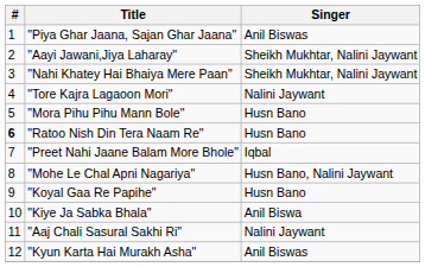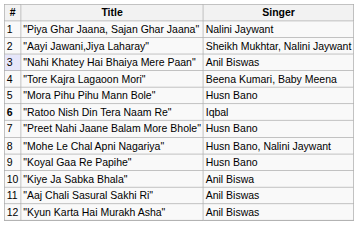"Piya Ghar Jaana, Sajan Ghar Jaana" | Singer: Anil Biswas -> Nalini Jaywant
"Nahi Khatey Hai Bhaiya Mere Paan" | #: no background -> lavender background
"Nahi Khatey Hai Bhaiya Mere Paan" | Singer: Sheikh Mukhtar, Nalini Jaywant -> Anil Biswas
"Tore Kajra Lagaoon Mori" | Singer: Nalini Jaywant -> Beena Kumari, Baby Meena
"Ratoo Nish Din Tera Naam Re" | Singer: Husn Bano -> Iqbal
"Preet Nahi Jaane Balam More Bhole" | Singer: Iqbal -> Husn Bano
"Aaj Chali Sasural Sakhi Ri" | Singer: Nalini Jaywant -> Anil Biswas
